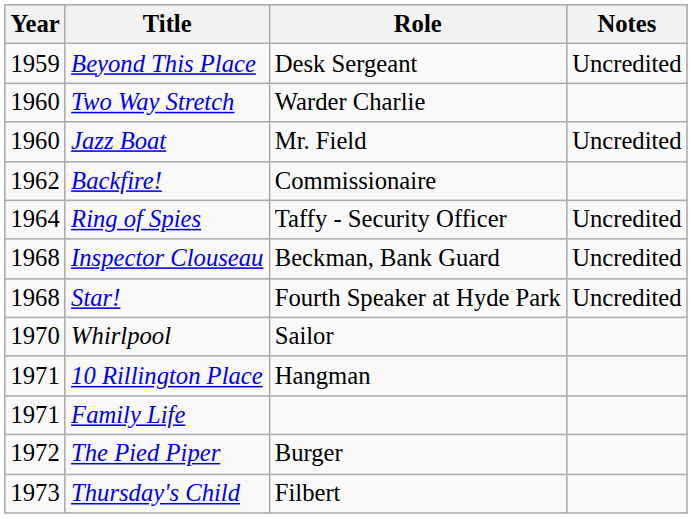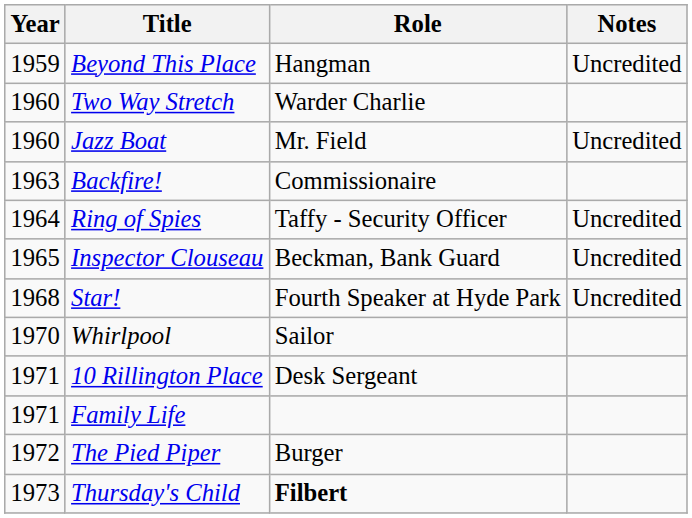Beyond This Place | Role: Desk Sergeant -> Hangman
Backfire! | Year: 1962 -> 1963
Inspector Clouseau | Year: 1968 -> 1965
10 Rillington Place | Role: Hangman -> Desk Sergeant
Thursday's Child | Role: normal -> bold
